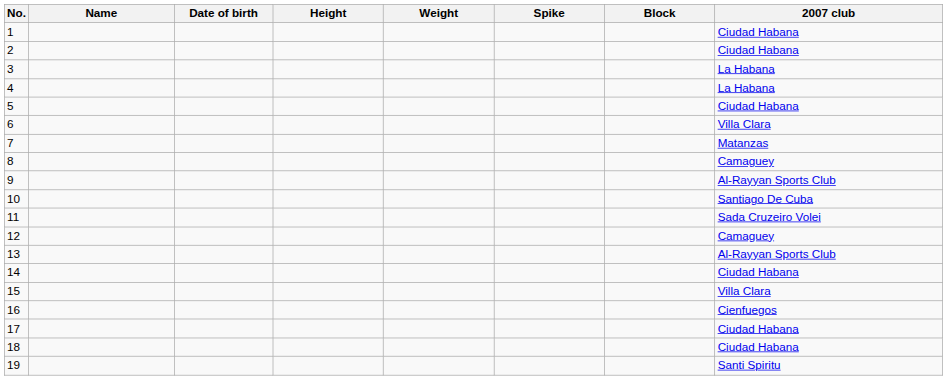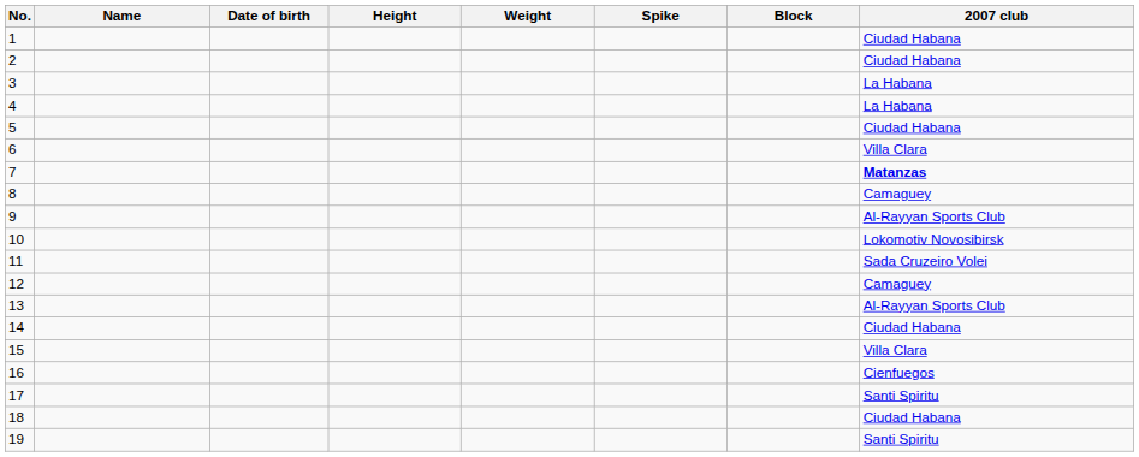7 | 2007 club: normal -> bold
10 | 2007 club: Santiago De Cuba -> Lokomotiv Novosibirsk
17 | 2007 club: Ciudad Habana -> Santi Spiritu
